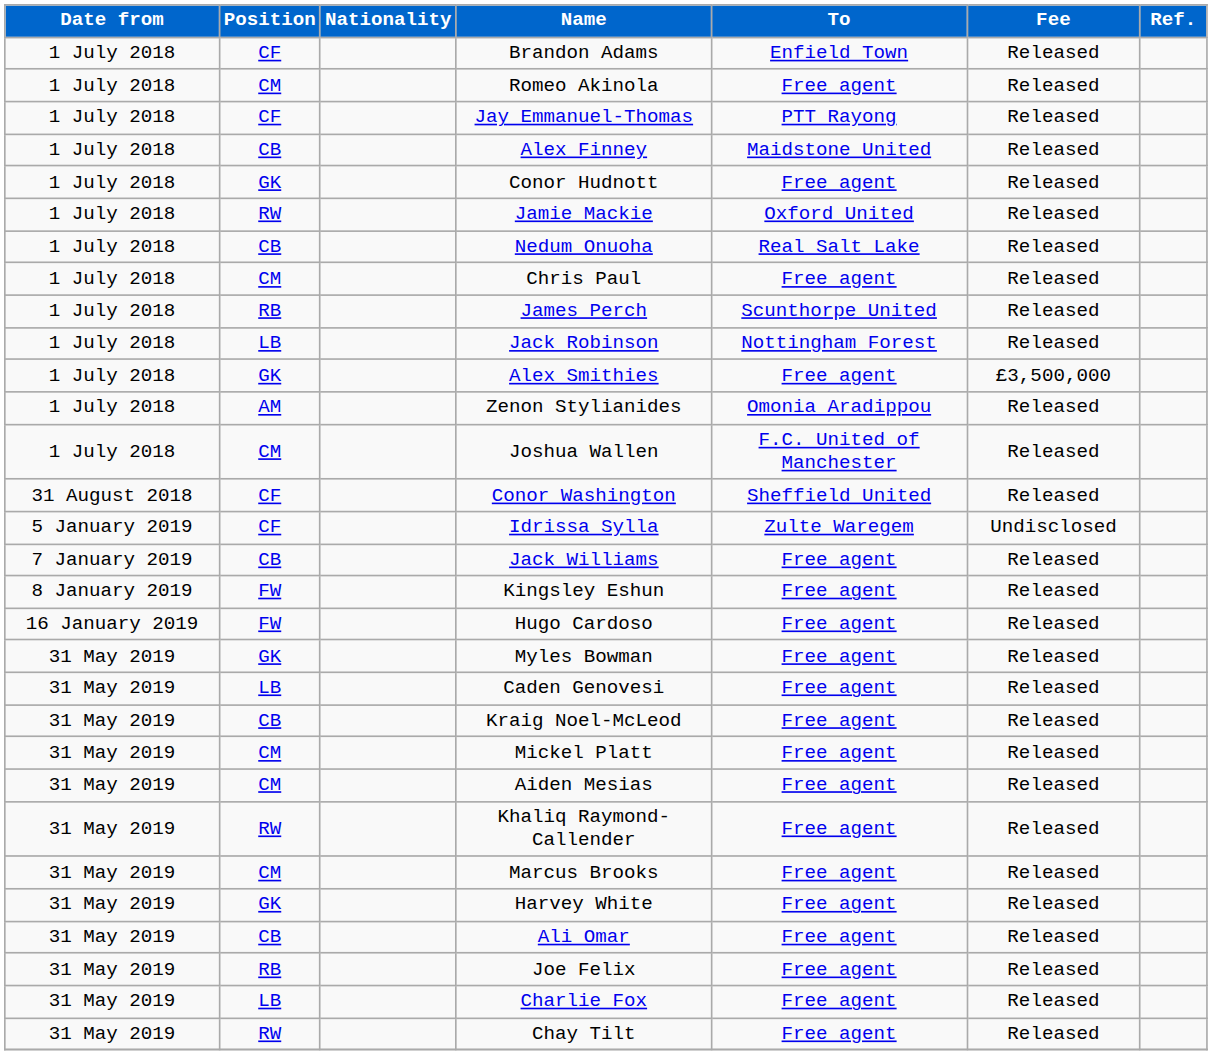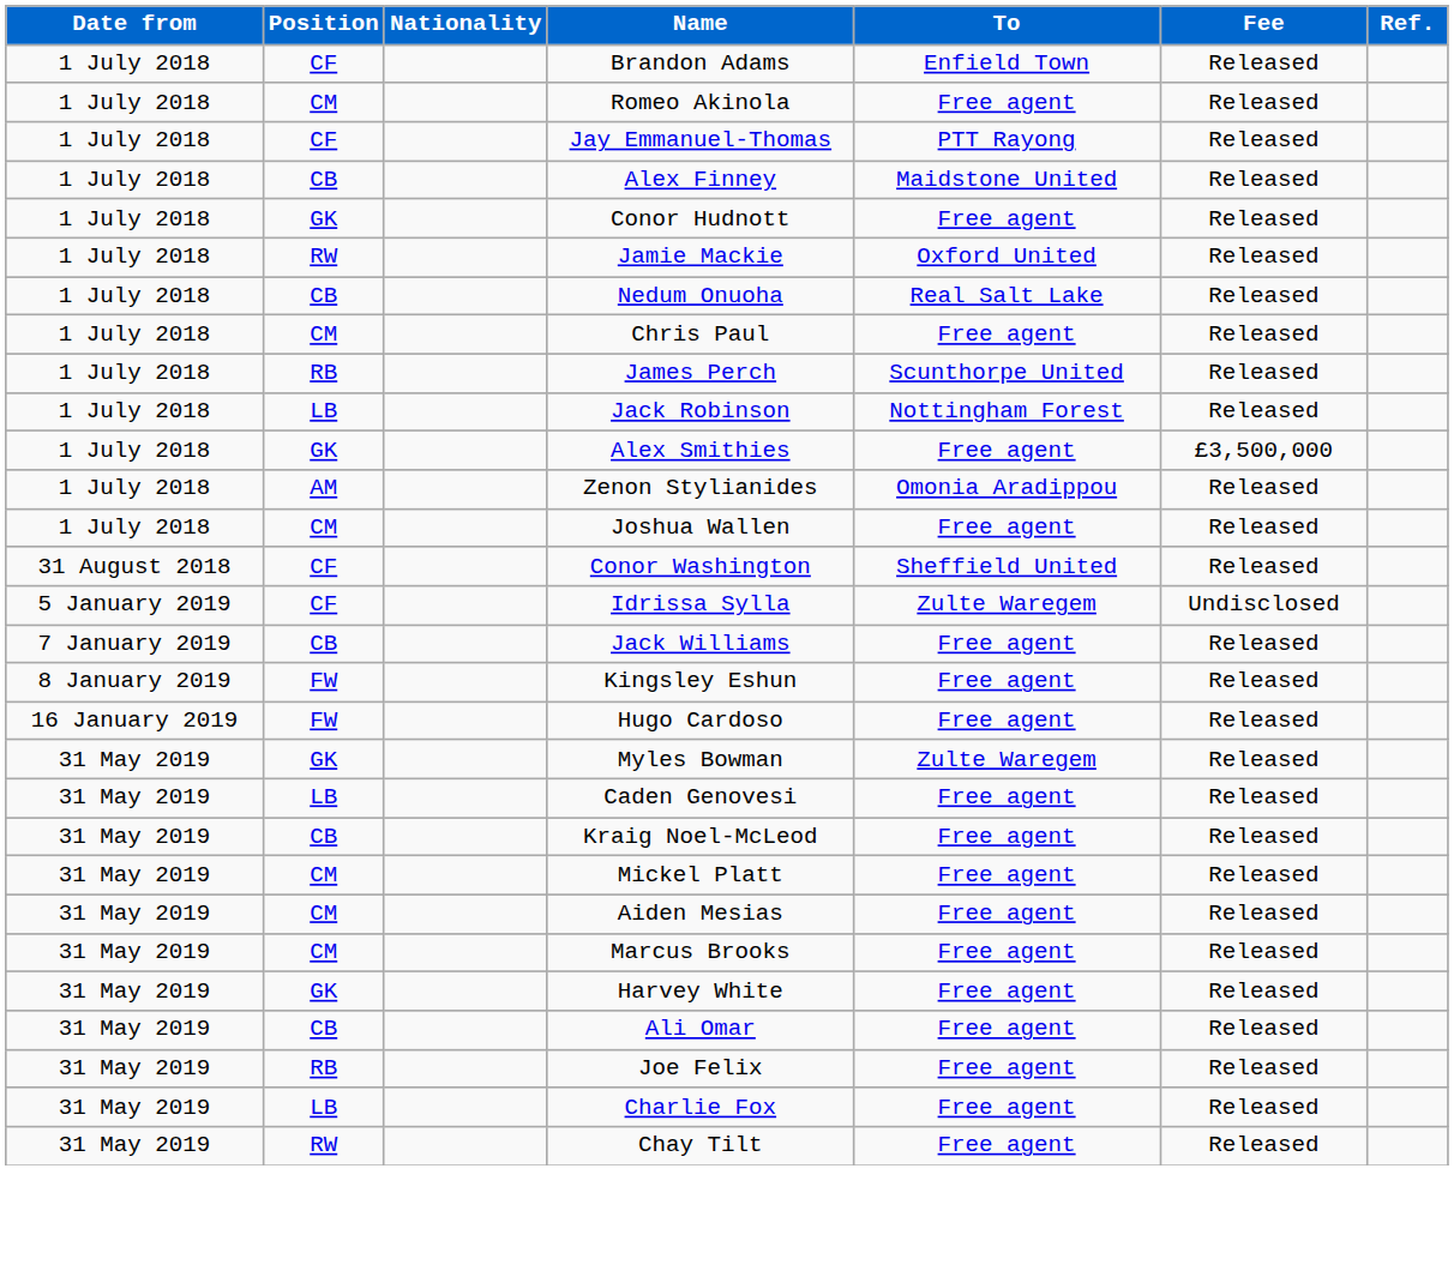Joshua Wallen | To: F.C. United of Manchester -> Free agent
Myles Bowman | To: Free agent -> Zulte Waregem
- row: 31 May 2019 | RW | Khaliq Raymond-Callender | Free agent | Released
